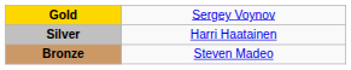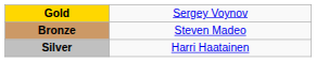rows swapped: Silver <-> Bronze
